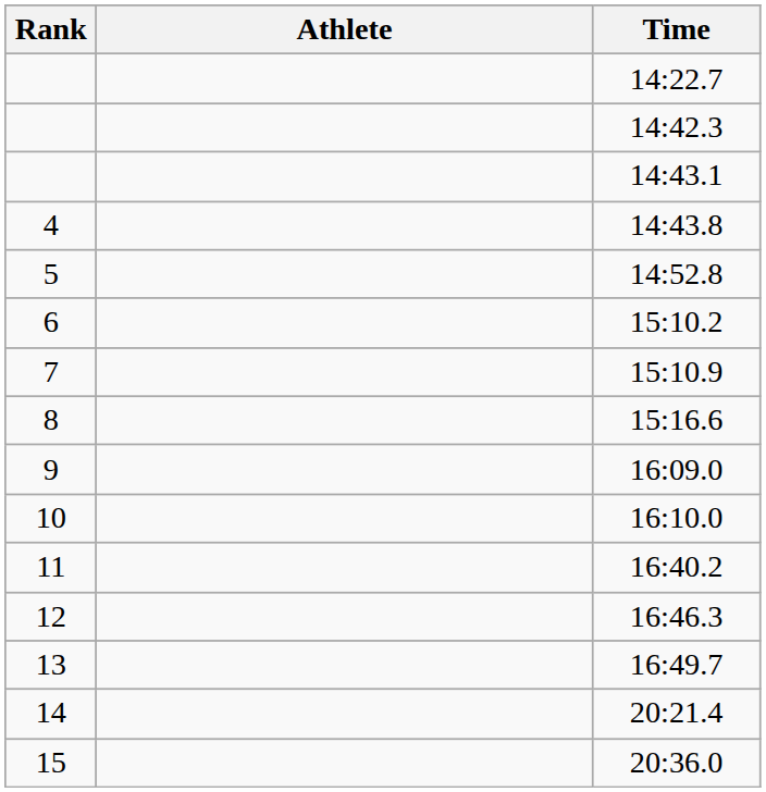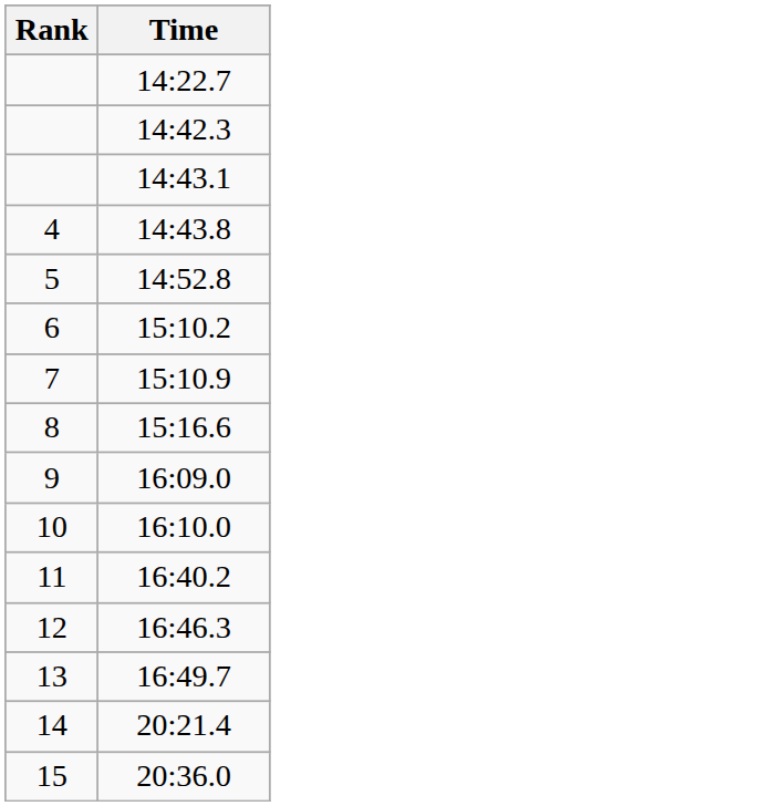- column: Athlete
